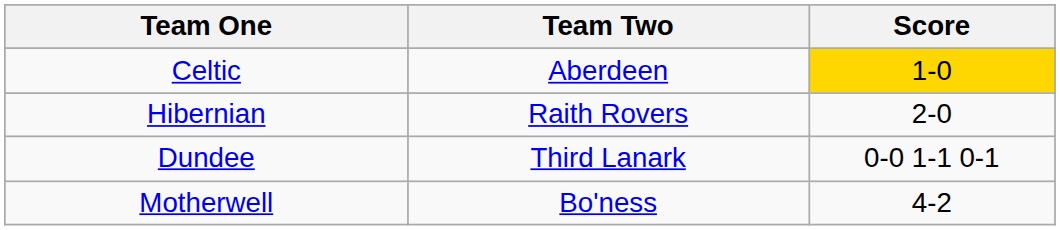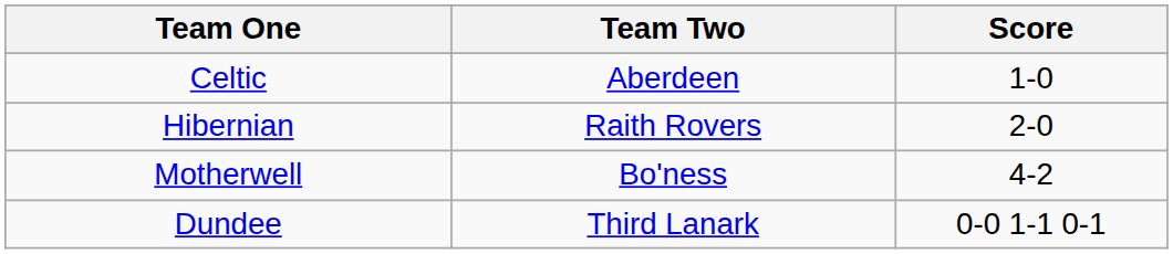Celtic | Score: gold background -> no background
rows swapped: Motherwell <-> Dundee
